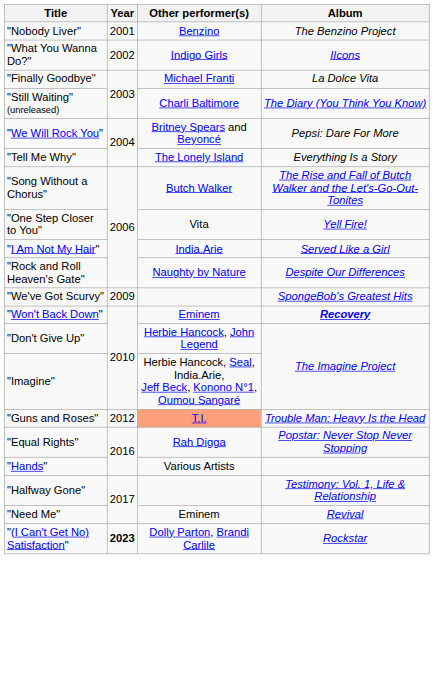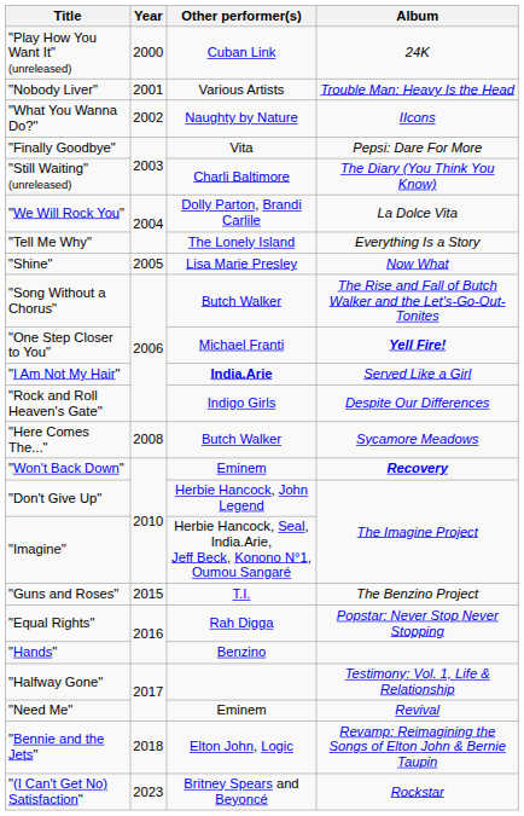+ row: "Play How You Want It" (unreleased) | 2000 | Cuban Link | 24K
"Nobody Liver" | Other performer(s): Benzino -> Various Artists
"Nobody Liver" | Album: The Benzino Project -> Trouble Man: Heavy Is the Head
"What You Wanna Do?" | Other performer(s): Indigo Girls -> Naughty by Nature
"Finally Goodbye" | Other performer(s): Michael Franti -> Vita
"Finally Goodbye" | Album: La Dolce Vita -> Pepsi: Dare For More
"We Will Rock You" | Other performer(s): Britney Spears and Beyoncé -> Dolly Parton, Brandi Carlile
"We Will Rock You" | Album: Pepsi: Dare For More -> La Dolce Vita
+ row: "Shine" | 2005 | Lisa Marie Presley | Now What
"One Step Closer to You" | Other performer(s): Vita -> Michael Franti
"One Step Closer to You" | Album: normal -> bold
"I Am Not My Hair" | Other performer(s): normal -> bold
"Rock and Roll Heaven's Gate" | Other performer(s): Naughty by Nature -> Indigo Girls
+ row: "Here Comes The..." | 2008 | Butch Walker | Sycamore Meadows
- row: "We've Got Scurvy" | 2009 | SpongeBob's Greatest Hits
"Guns and Roses" | Year: 2012 -> 2015
"Guns and Roses" | Other performer(s): lightsalmon background -> no background
"Guns and Roses" | Album: Trouble Man: Heavy Is the Head -> The Benzino Project
"Hands" | Other performer(s): Various Artists -> Benzino
+ row: "Bennie and the Jets" | 2018 | Elton John, Logic | Revamp: Reimagining the Songs of Elton John & Bernie Taupin
"(I Can't Get No) Satisfaction" | Year: bold -> normal
"(I Can't Get No) Satisfaction" | Other performer(s): Dolly Parton, Brandi Carlile -> Britney Spears and Beyoncé
